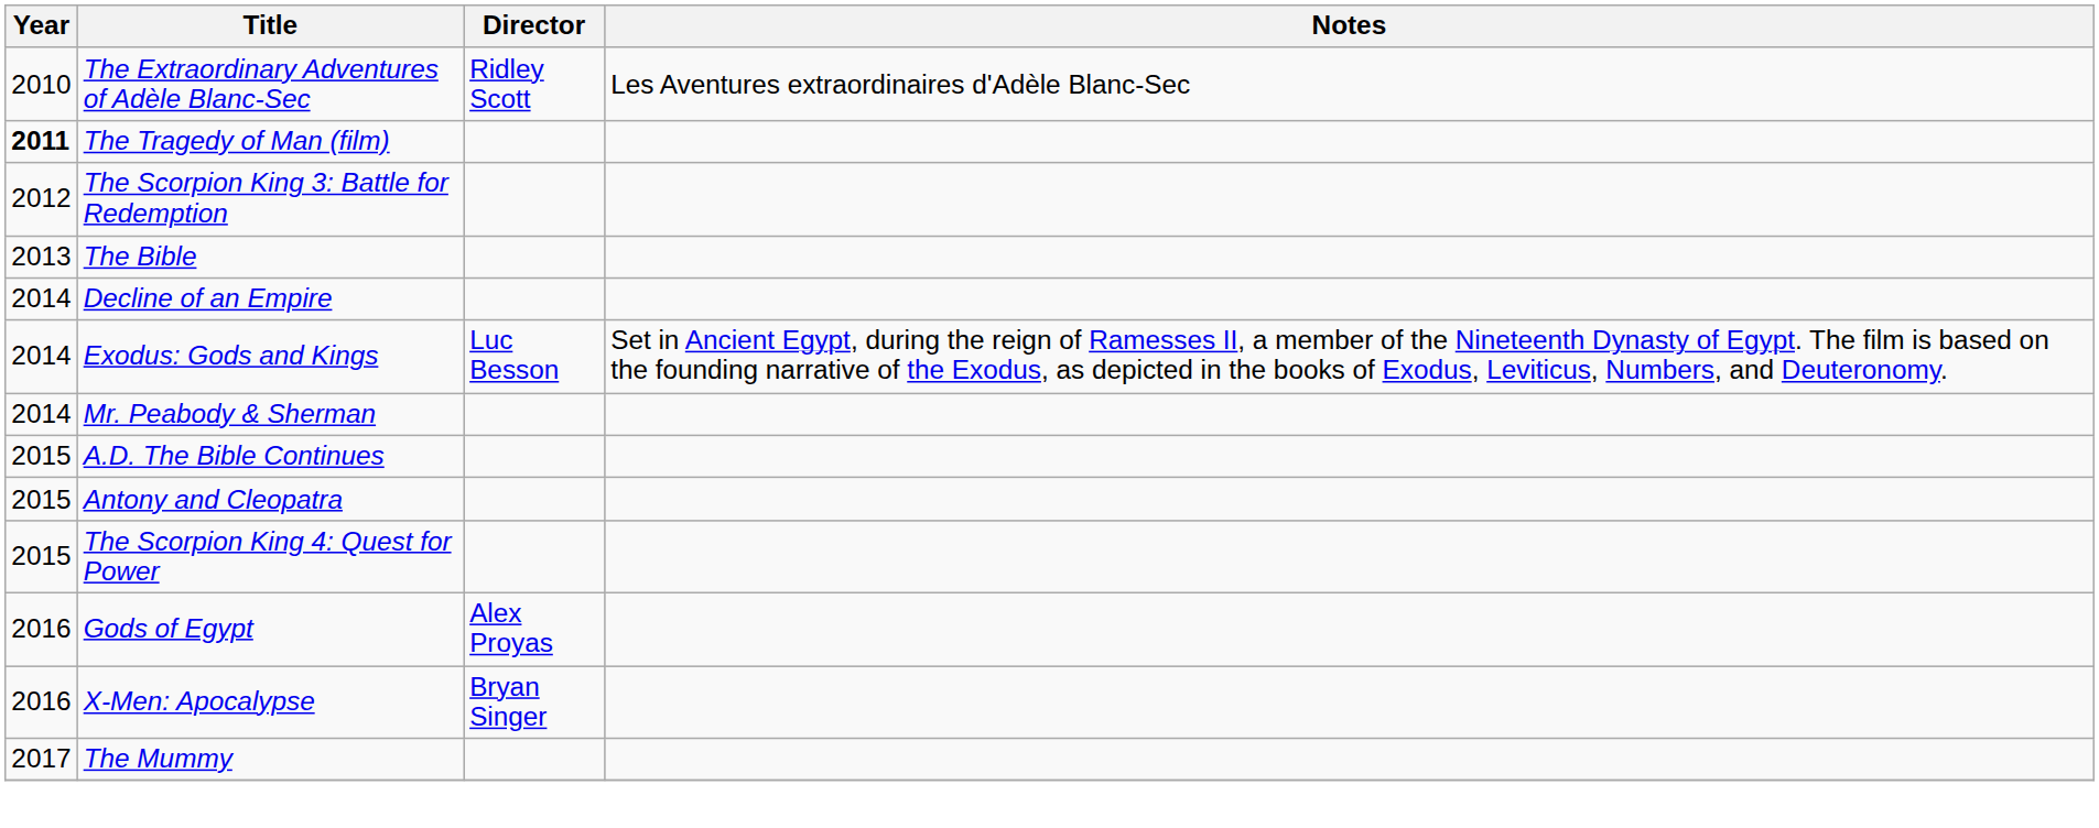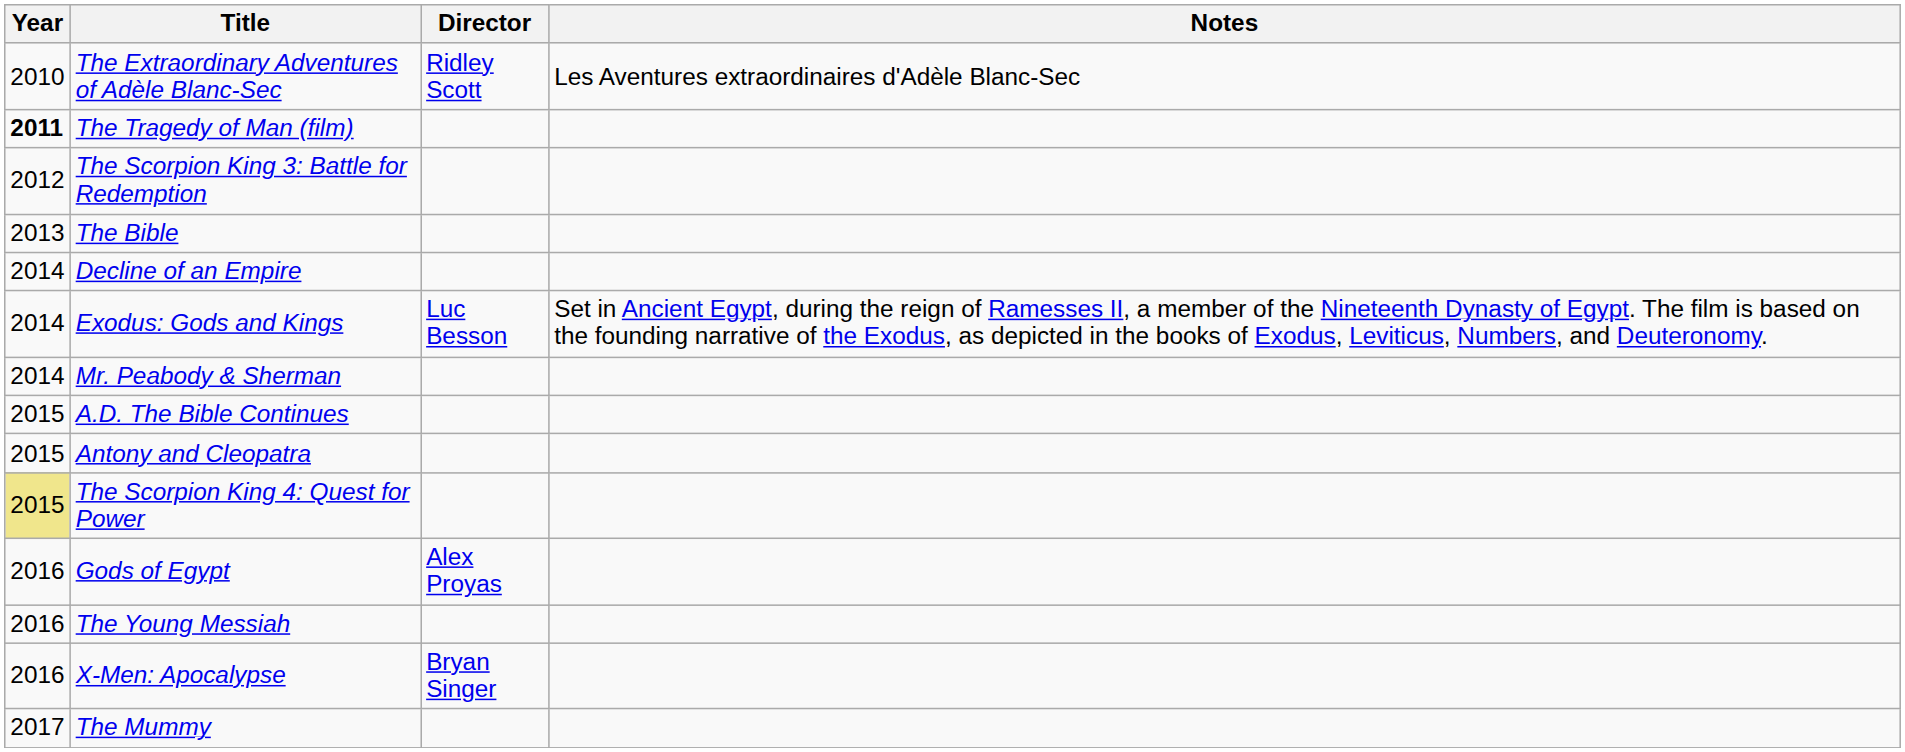The Scorpion King 4: Quest for Power | Year: no background -> khaki background
+ row: 2016 | The Young Messiah
